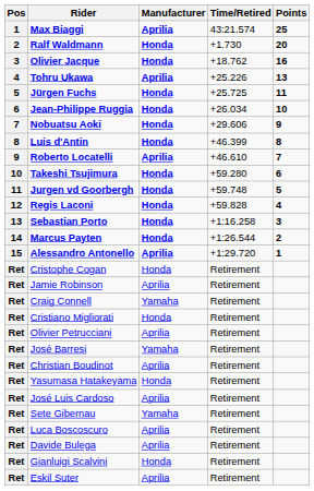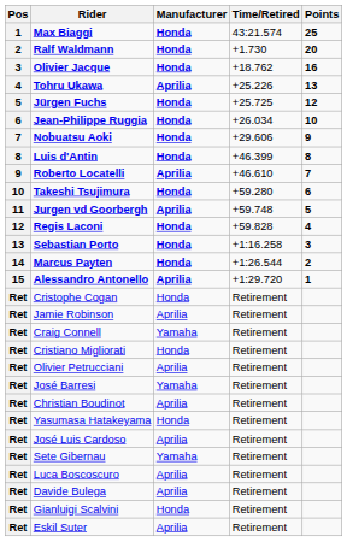Max Biaggi | Manufacturer: Aprilia -> Honda
Jürgen Fuchs | Points: 11 -> 12
Jurgen vd Goorbergh | Manufacturer: Honda -> Aprilia
